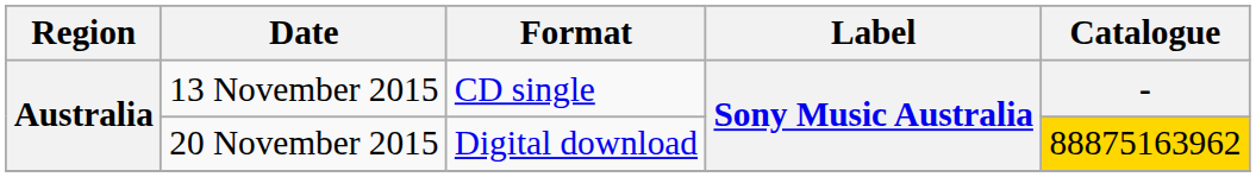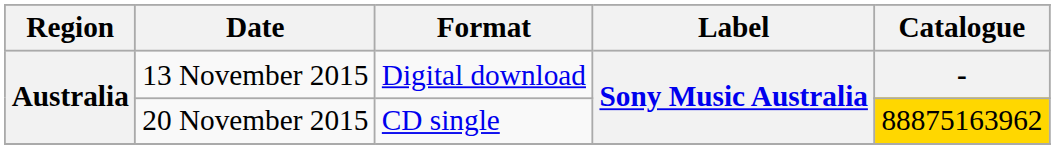13 November 2015 | Format: CD single -> Digital download
20 November 2015 | Format: Digital download -> CD single
